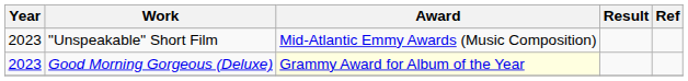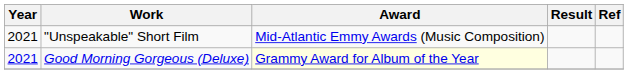"Unspeakable" Short Film | Year: 2023 -> 2021
Good Morning Gorgeous (Deluxe) | Year: 2023 -> 2021
